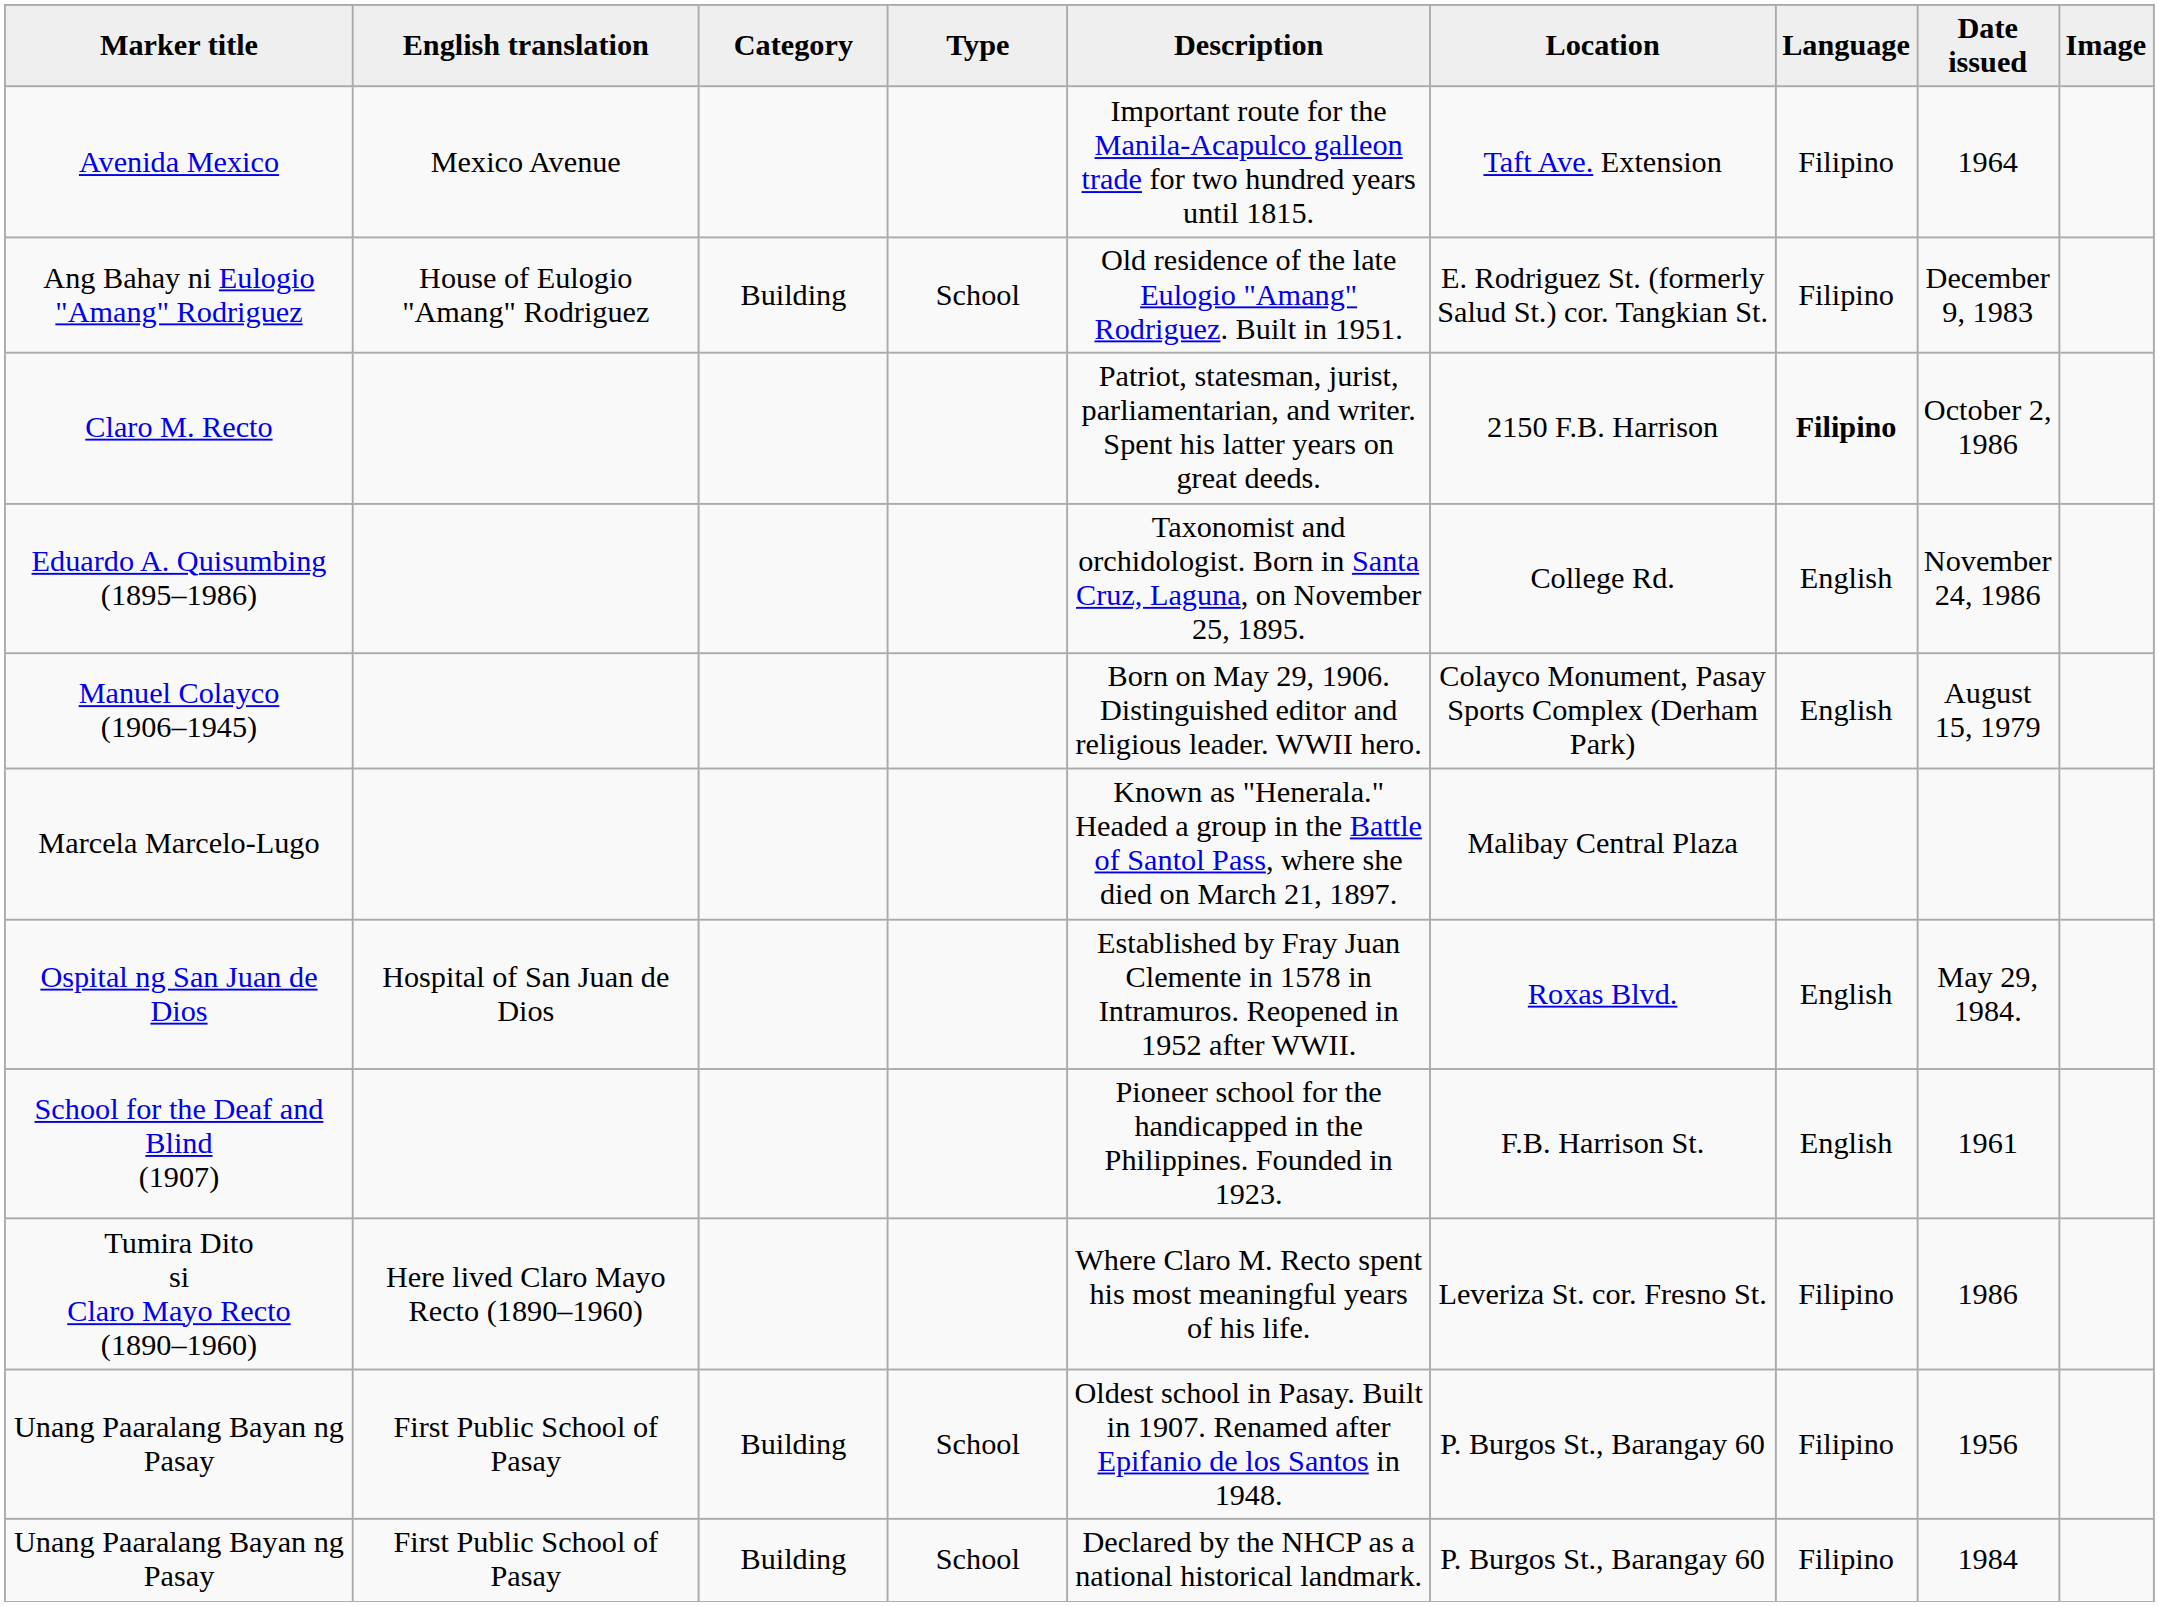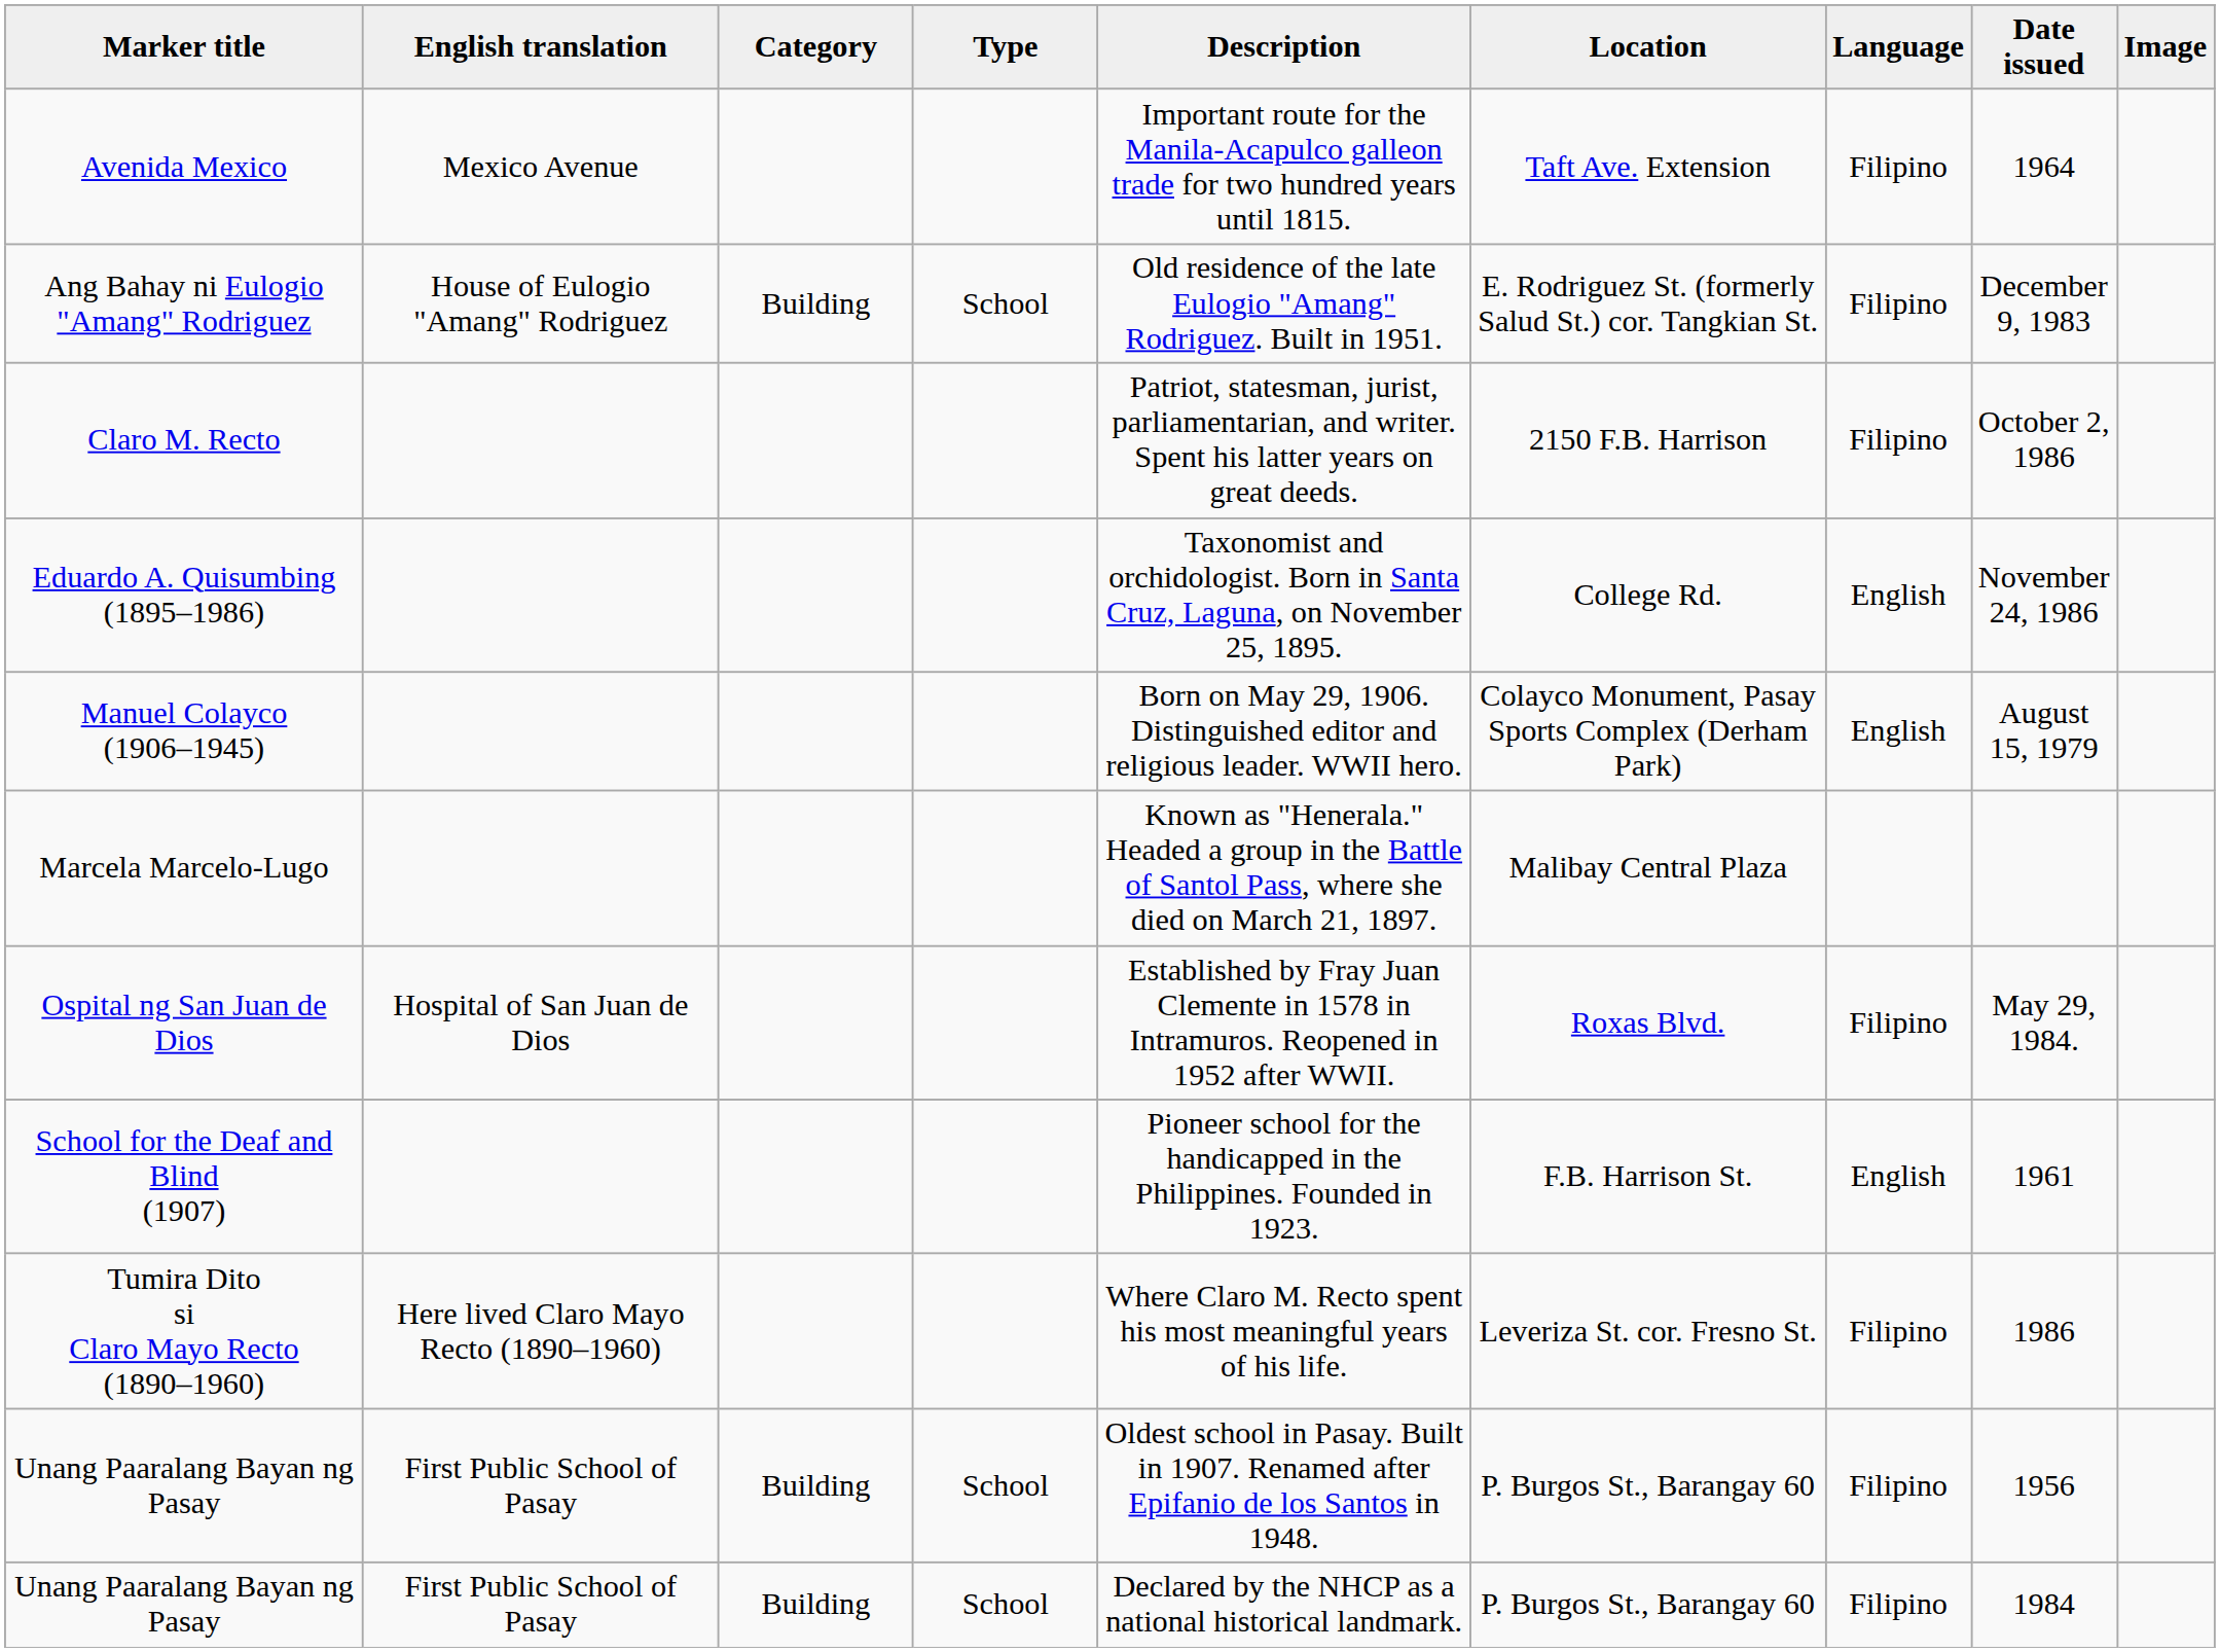Claro M. Recto | Language: bold -> normal
Ospital ng San Juan de Dios | Language: English -> Filipino
